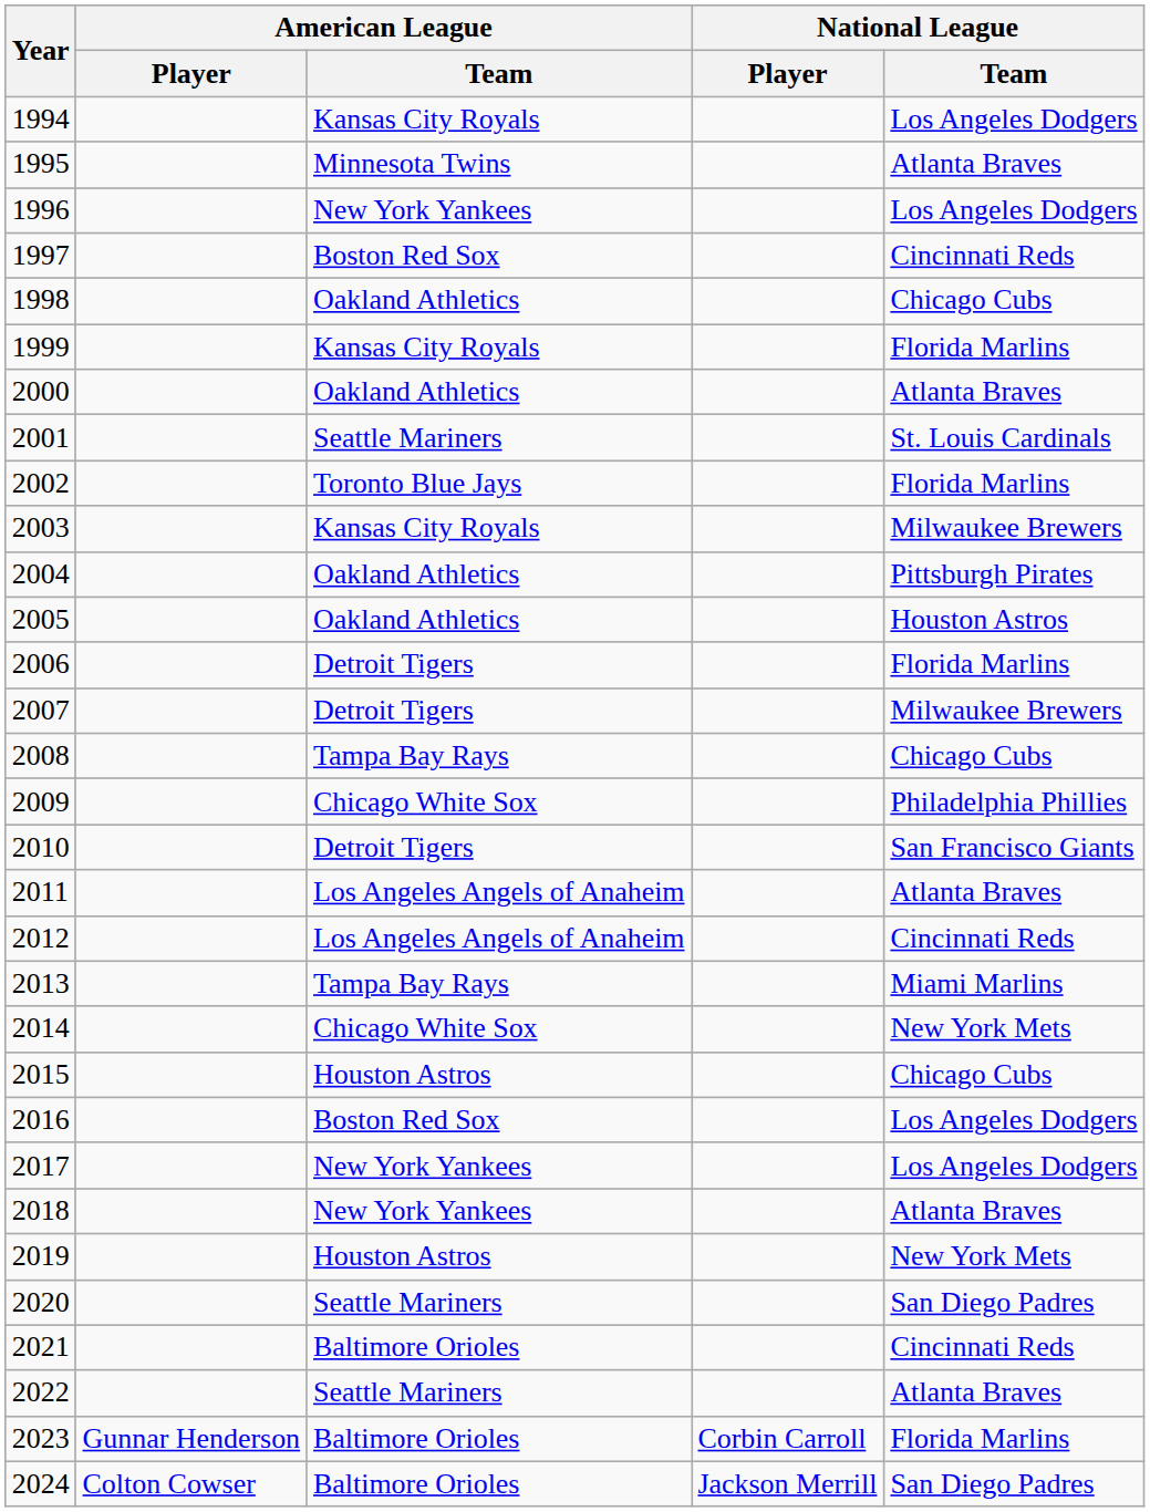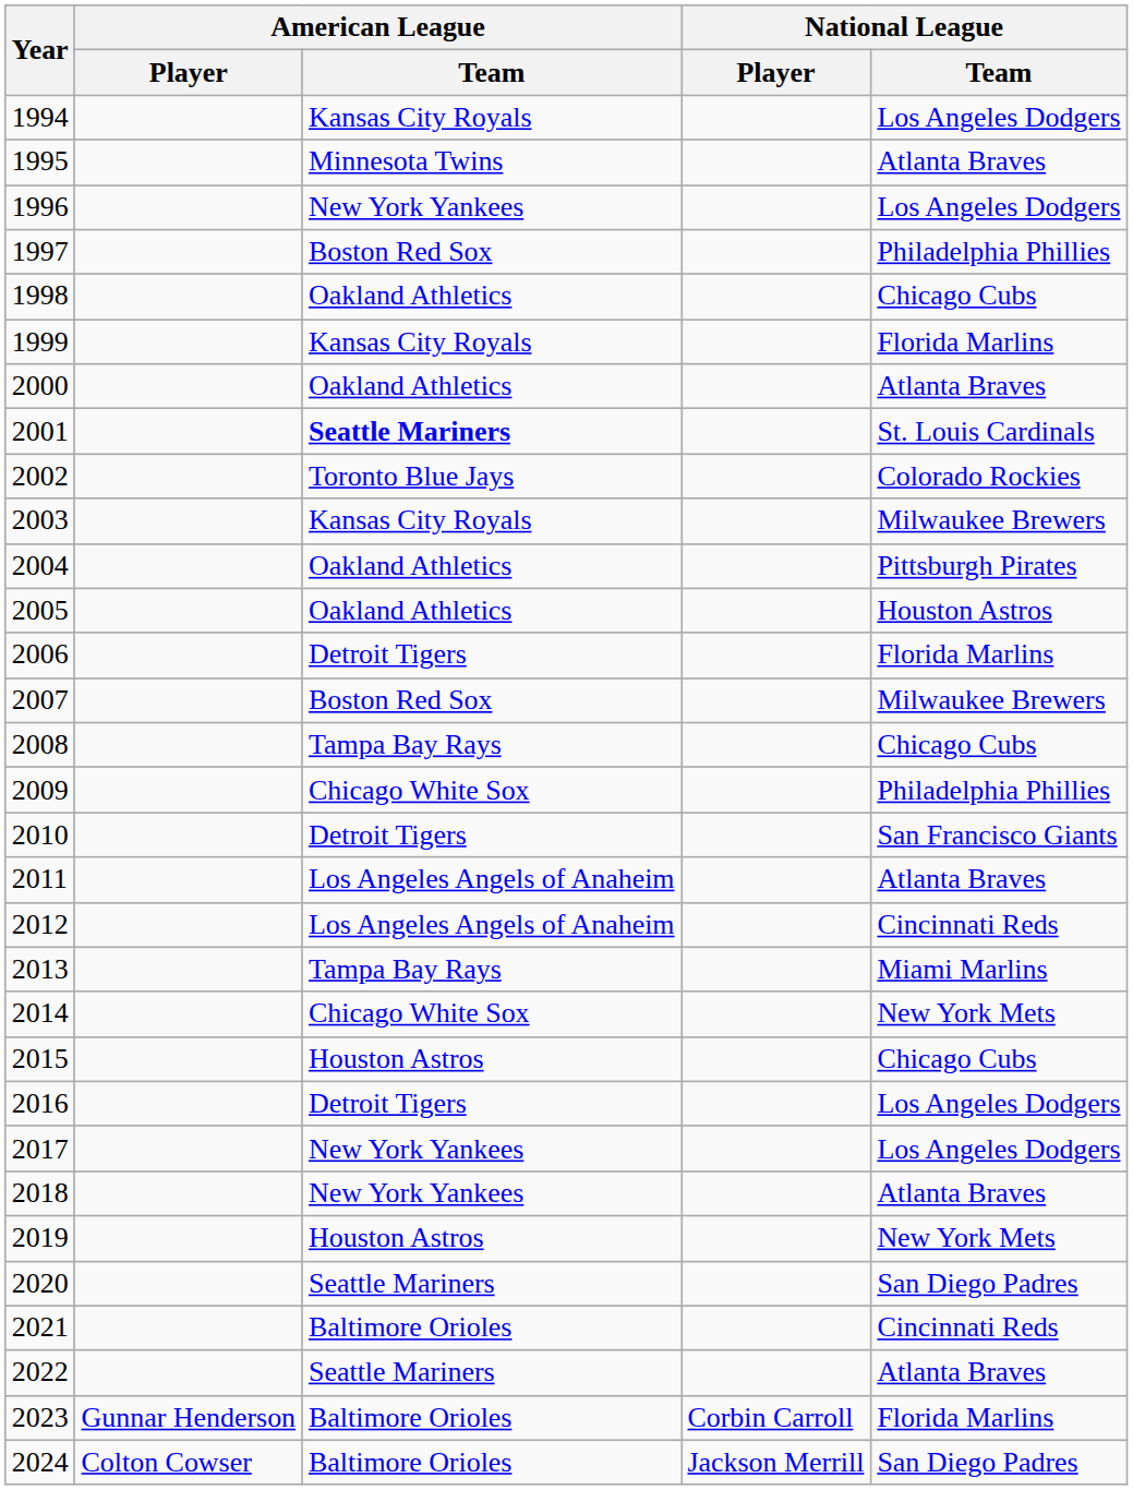1997 | National League / Team: Cincinnati Reds -> Philadelphia Phillies
2001 | American League / Team: normal -> bold
2002 | National League / Team: Florida Marlins -> Colorado Rockies
2007 | American League / Team: Detroit Tigers -> Boston Red Sox
2016 | American League / Team: Boston Red Sox -> Detroit Tigers
